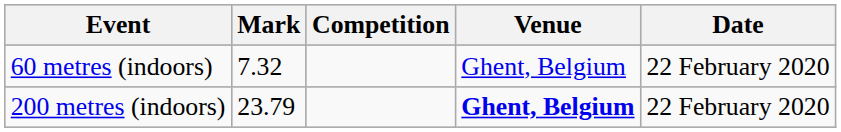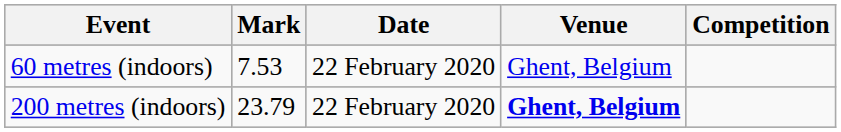columns swapped: Competition <-> Date
60 metres (indoors) | Mark: 7.32 -> 7.53
